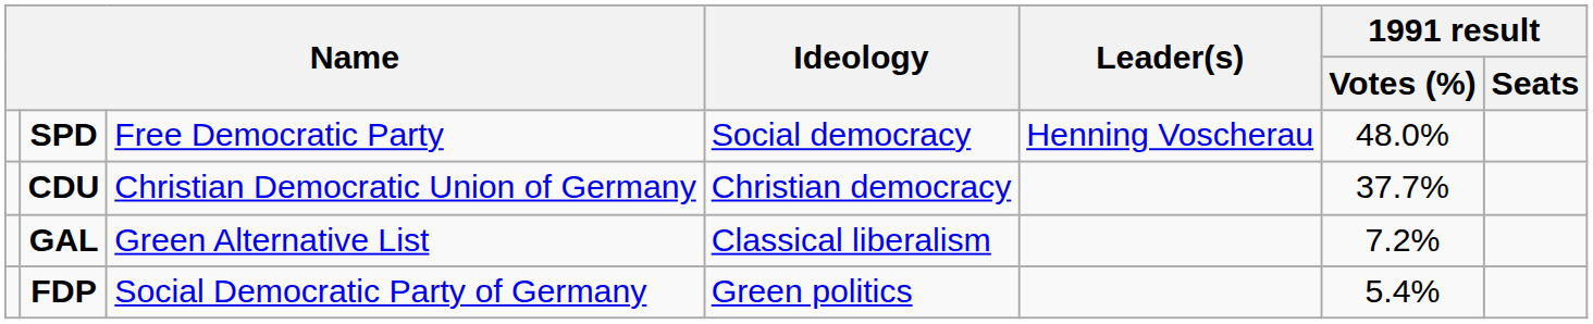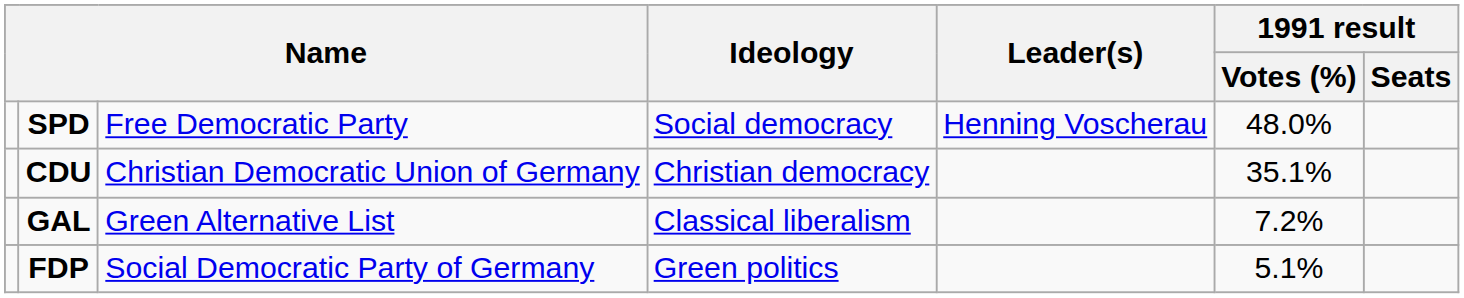CDU | 1991 result / Votes (%): 37.7% -> 35.1%
FDP | 1991 result / Votes (%): 5.4% -> 5.1%
